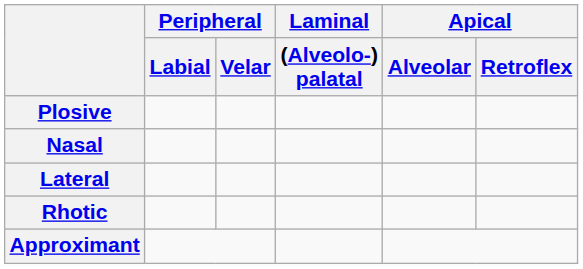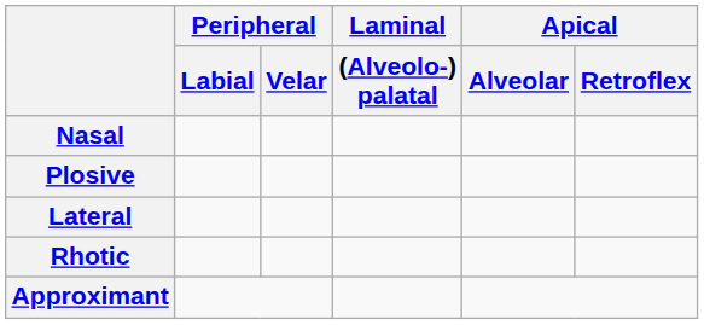rows swapped: Plosive <-> Nasal
